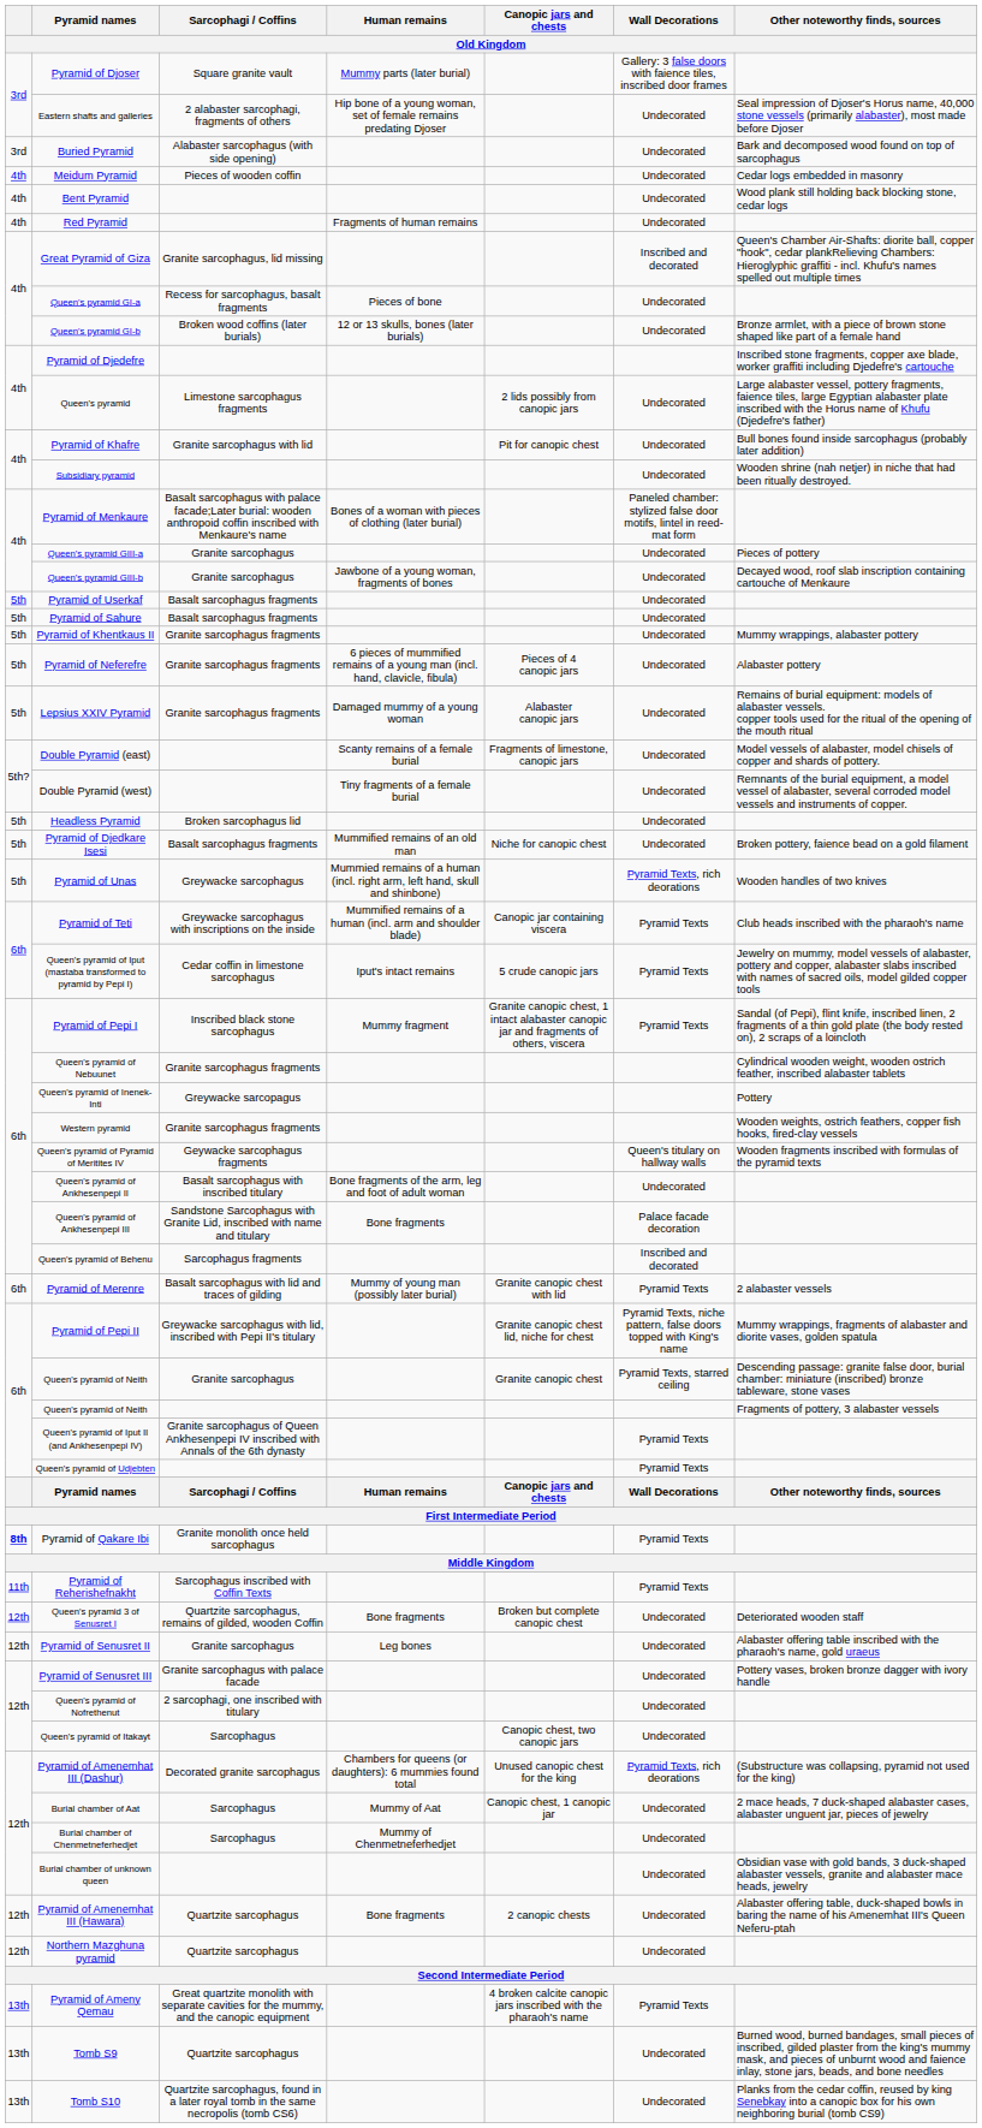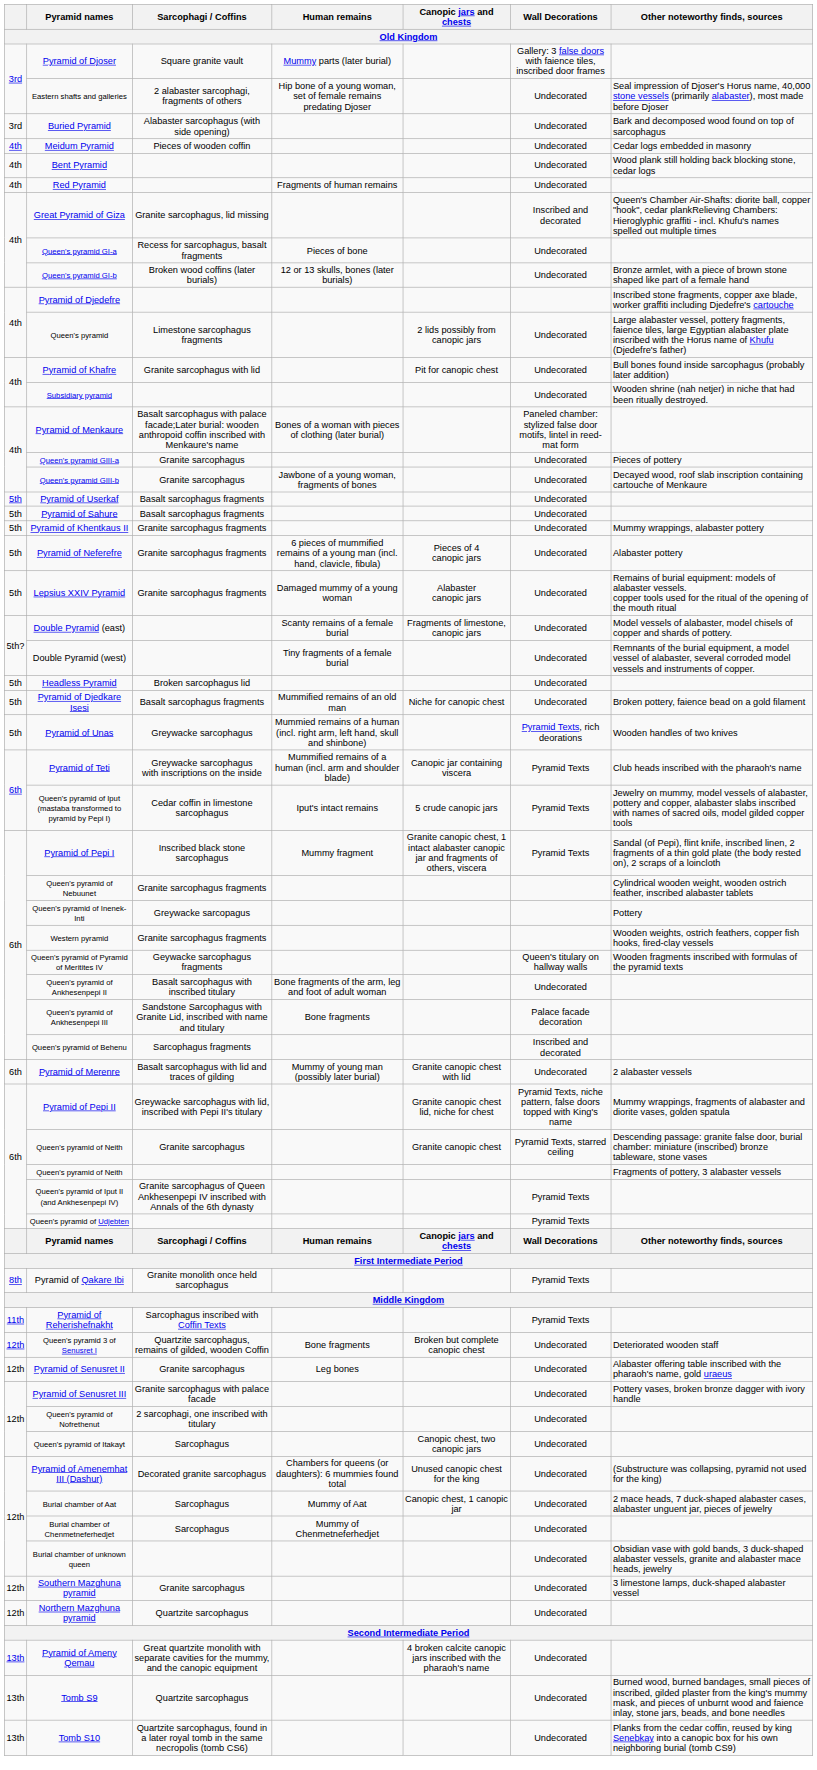Pyramid of Merenre | Wall Decorations: Pyramid Texts -> Undecorated
Pyramid of Qakare Ibi | column 1: bold -> normal
Pyramid of Amenemhat III (Dashur) | Wall Decorations: Pyramid Texts, rich deorations -> Undecorated
- row: 12th | Pyramid of Amenemhat III (Hawara) | Quartzite sarcophagus | Bone fragments | 2 canopic chests | Undecorated | Alabaster offering table, duck-shaped bowls in baring the name of his Amenemhat III's Queen Neferu-ptah
+ row: 12th | Southern Mazghuna pyramid | Granite sarcophagus | Undecorated | 3 limestone lamps, duck-shaped alabaster vessel
Pyramid of Ameny Qemau | Wall Decorations: Pyramid Texts -> Undecorated
